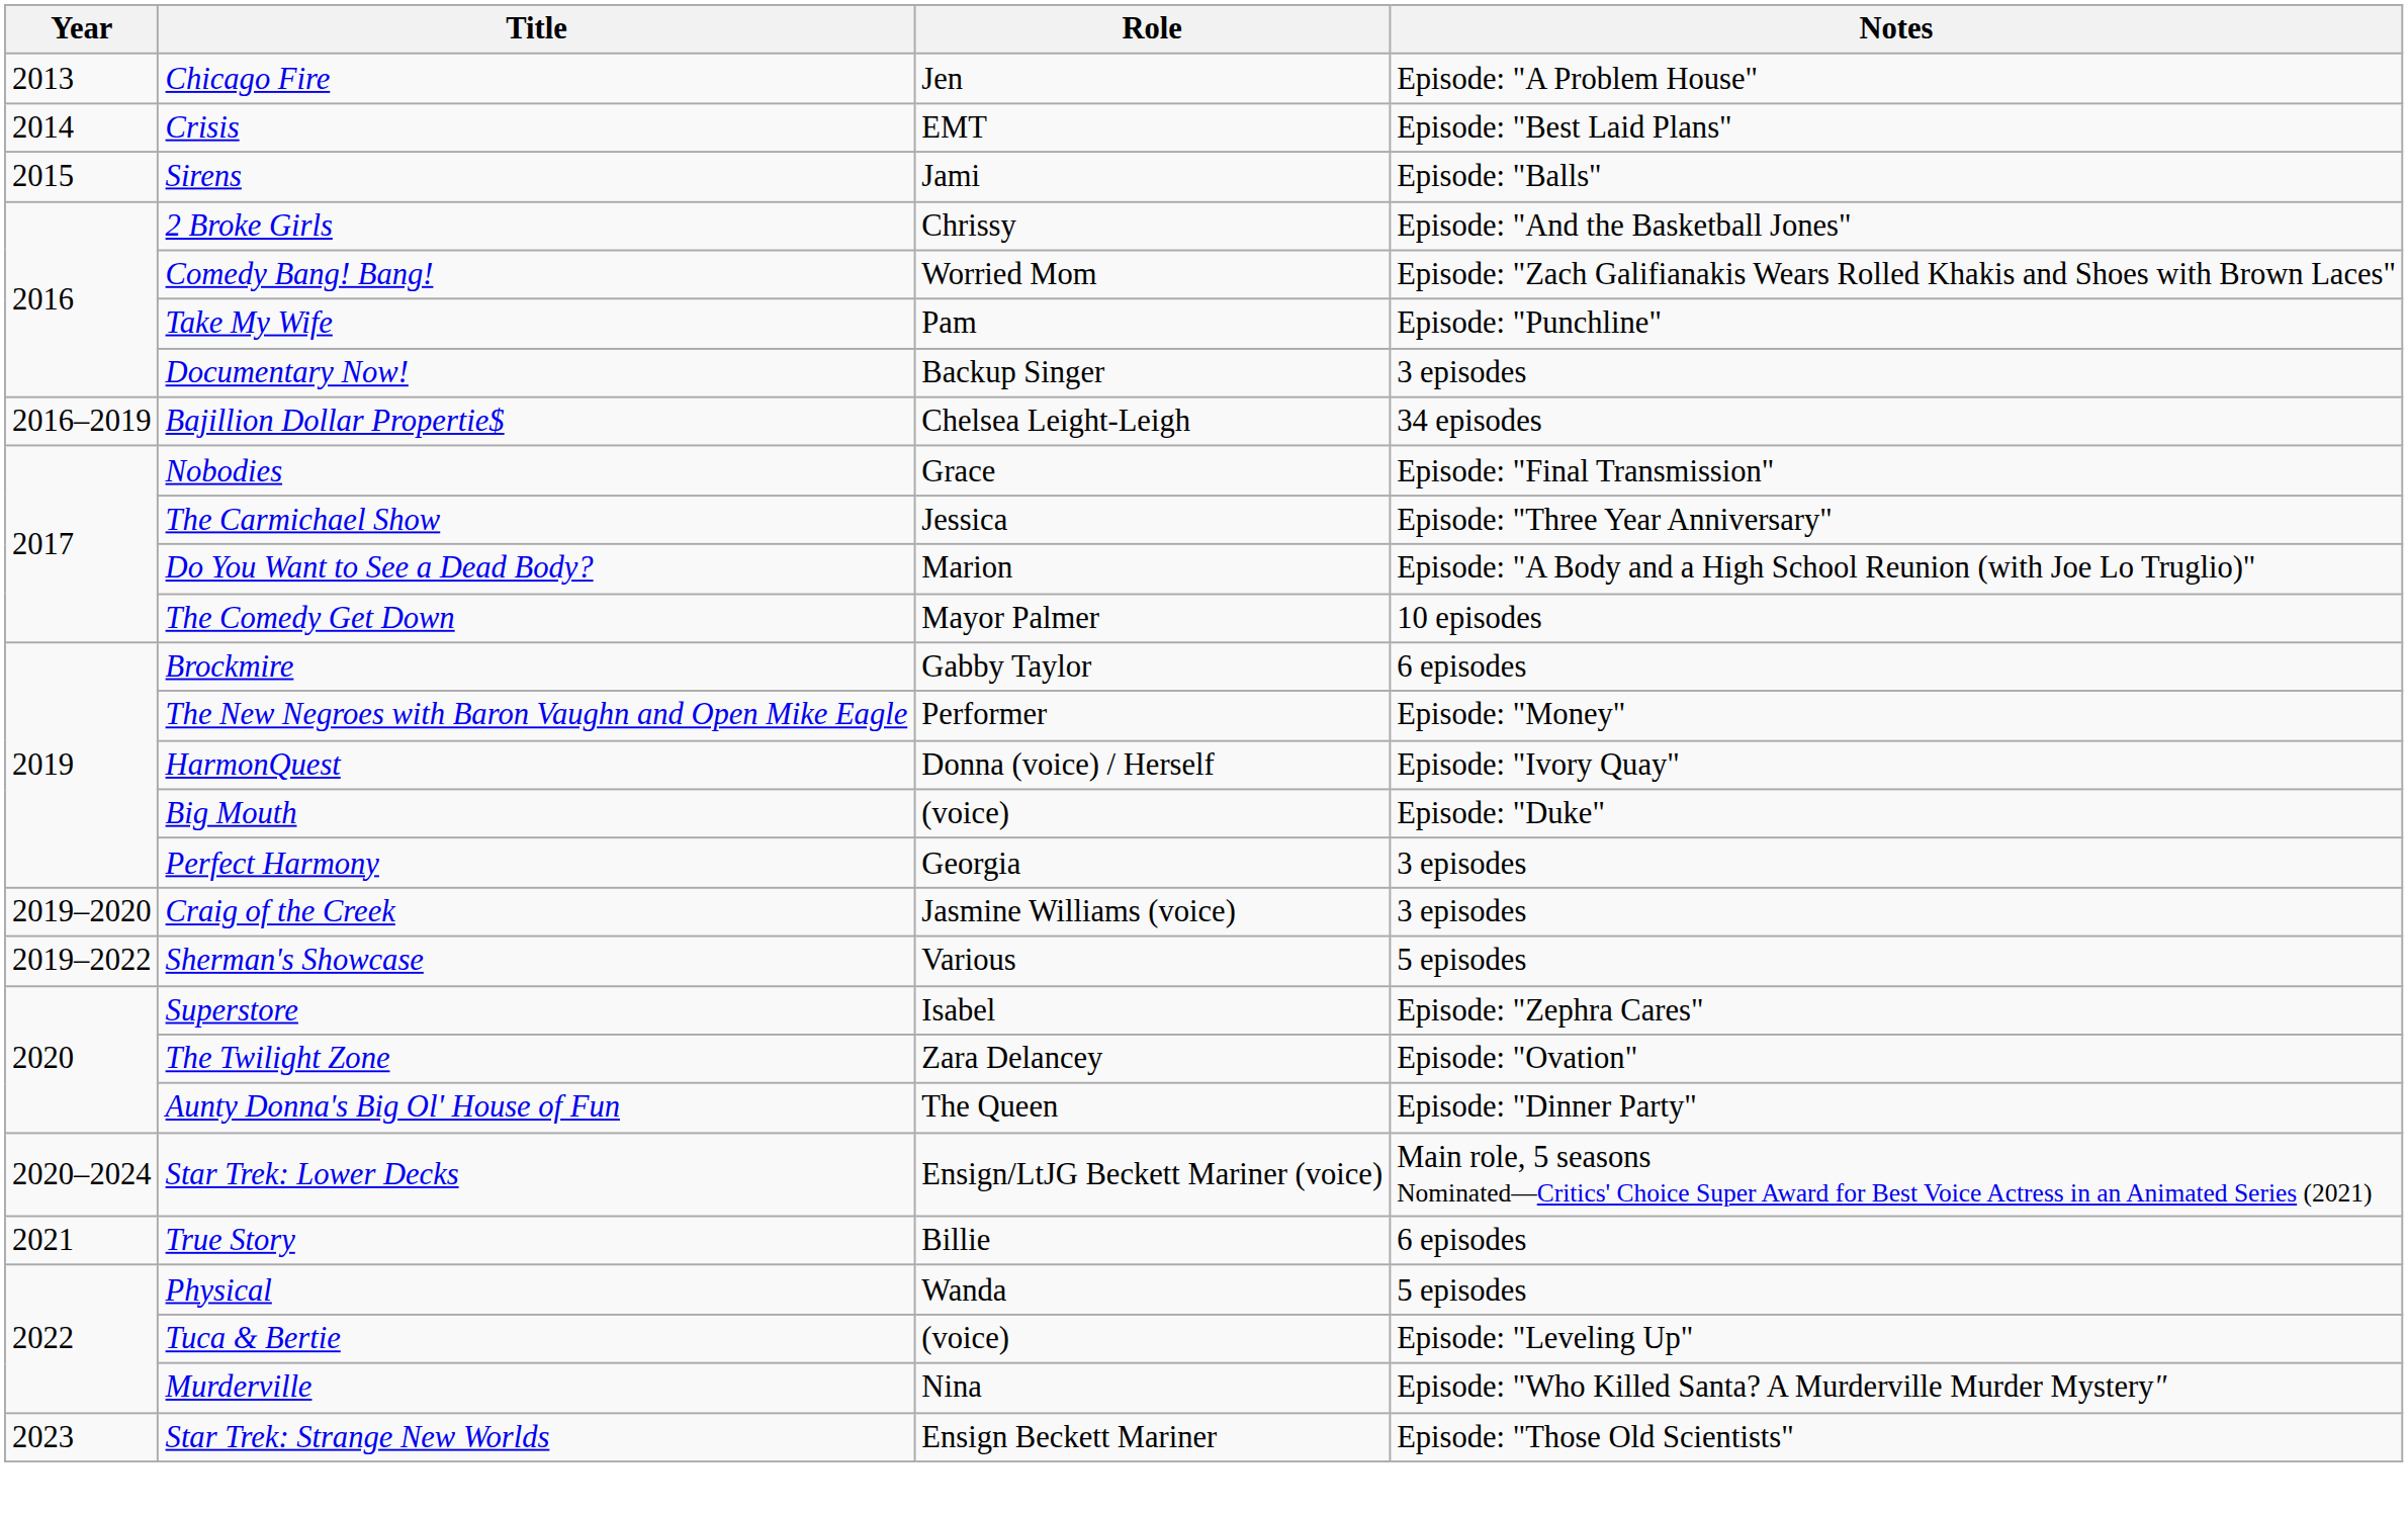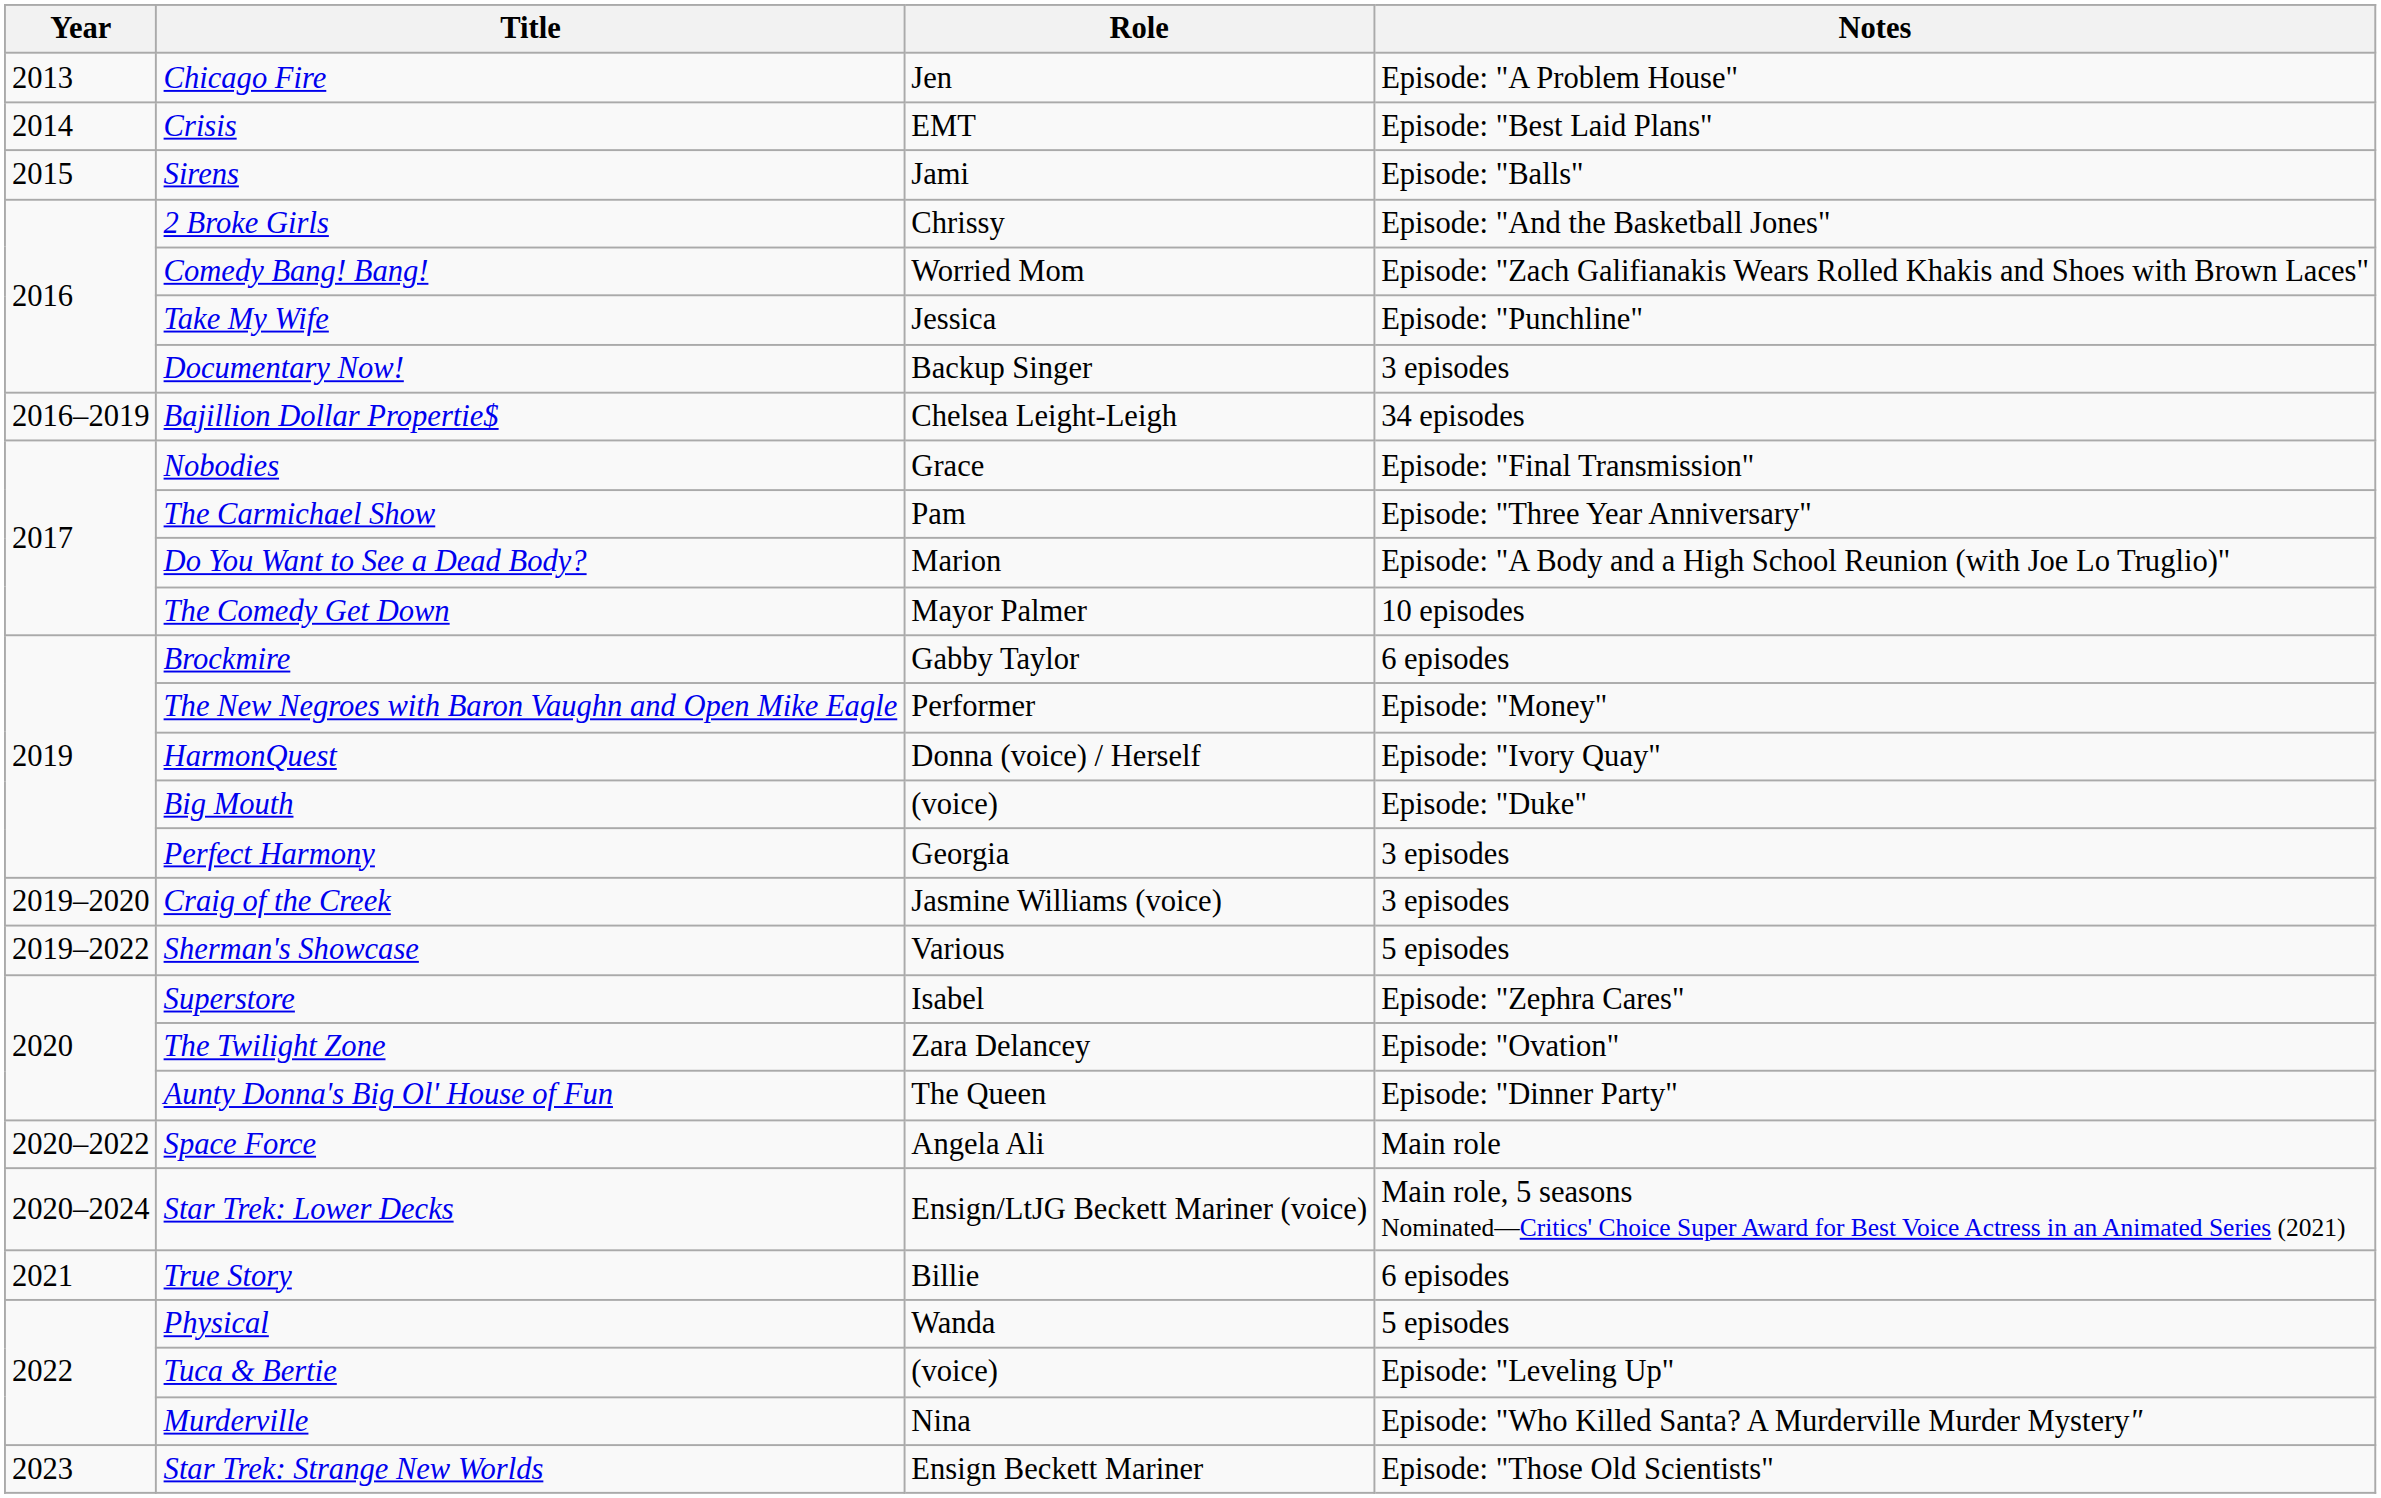Take My Wife | Role: Pam -> Jessica
The Carmichael Show | Role: Jessica -> Pam
+ row: 2020–2022 | Space Force | Angela Ali | Main role
